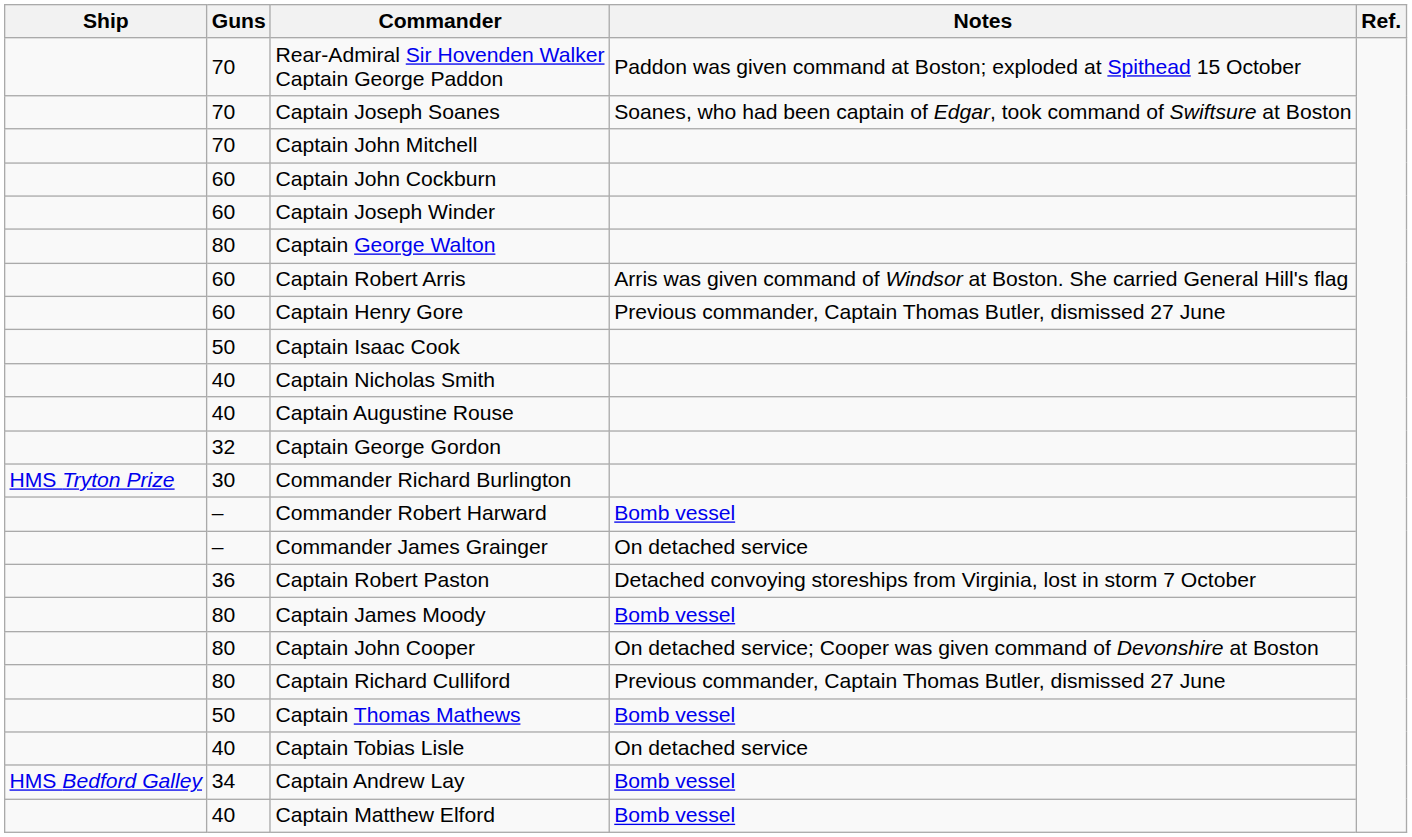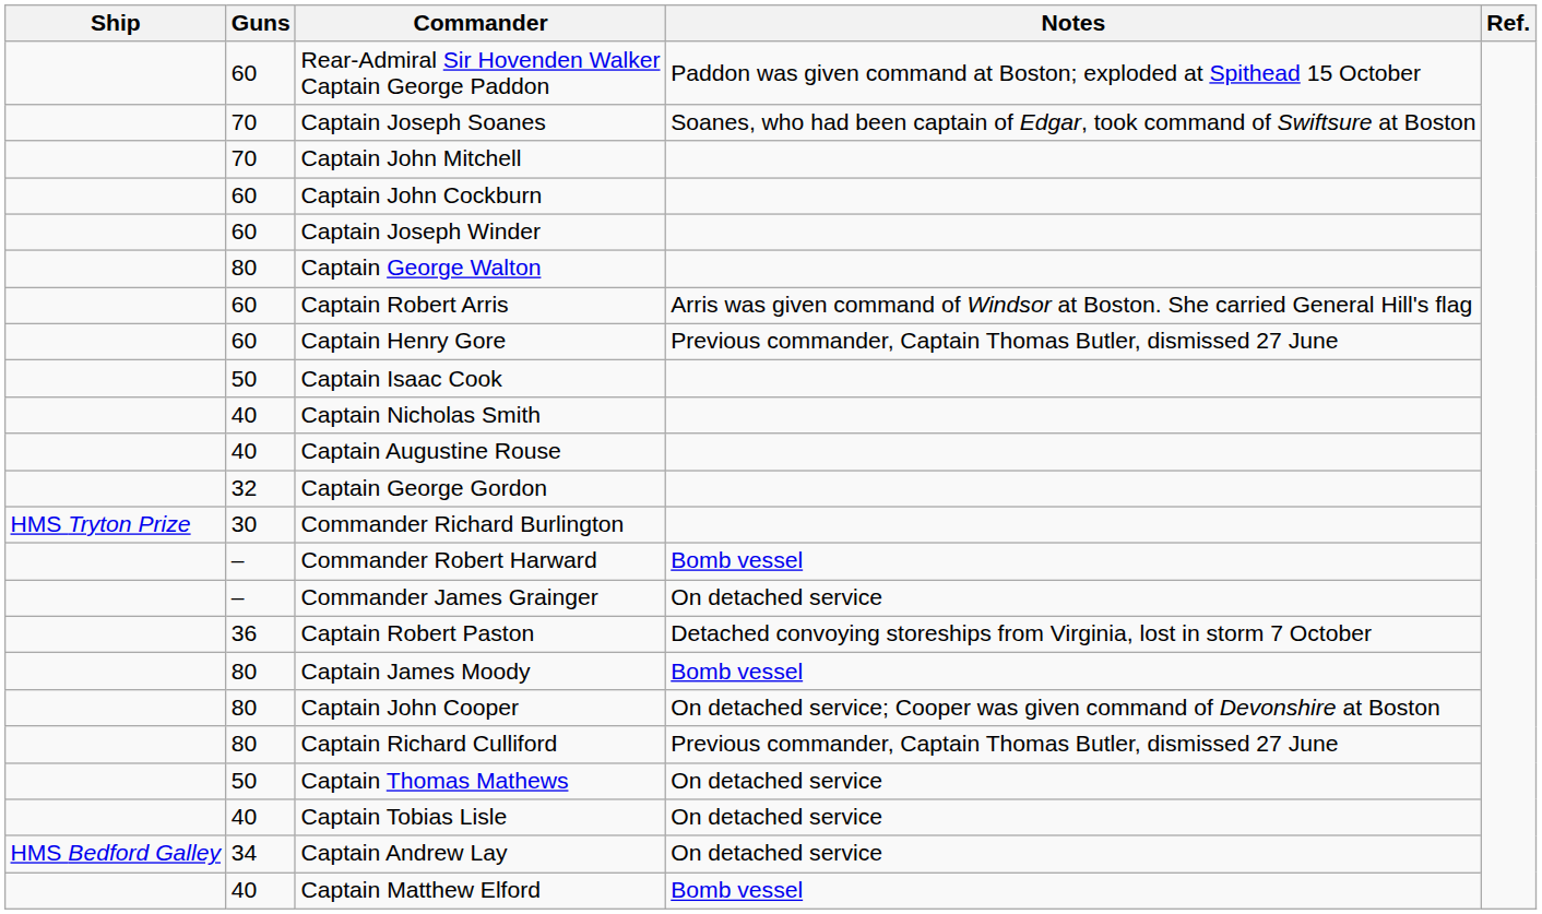Rear-Admiral Sir Hovenden Walker Captain George Paddon | Guns: 70 -> 60
Captain Thomas Mathews | Notes: Bomb vessel -> On detached service
Captain Andrew Lay | Notes: Bomb vessel -> On detached service
